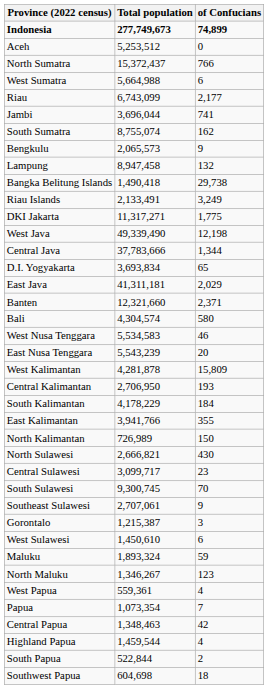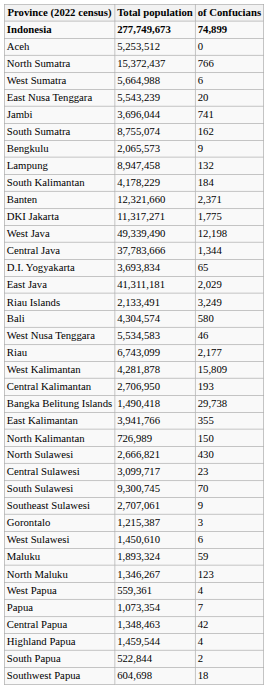rows swapped: Riau <-> East Nusa Tenggara
rows swapped: Bangka Belitung Islands <-> South Kalimantan
rows swapped: Riau Islands <-> Banten
